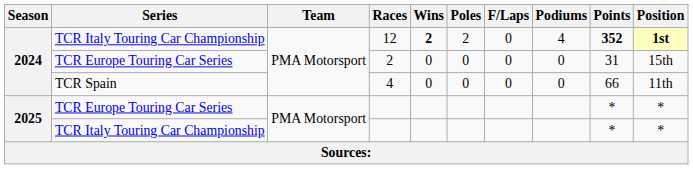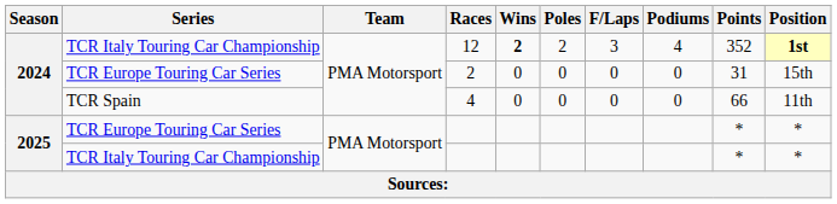12 | F/Laps: 0 -> 3
12 | Points: bold -> normal
